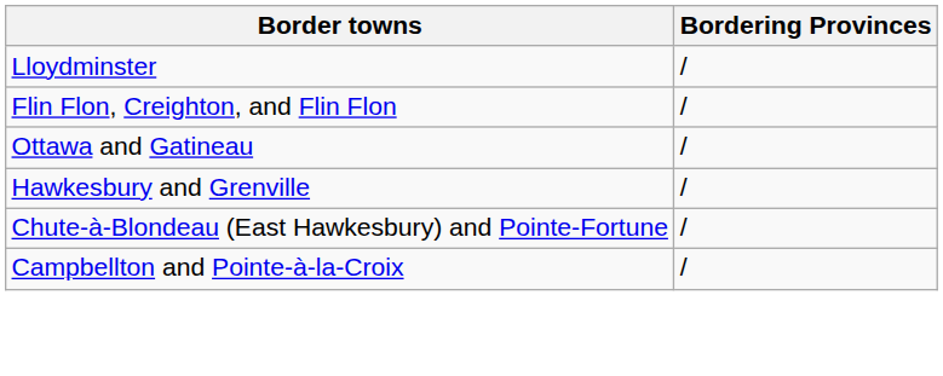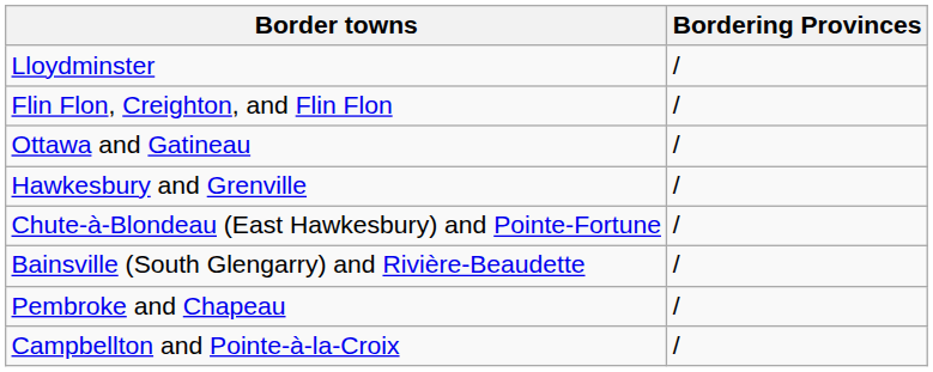+ row: Bainsville (South Glengarry) and Rivière-Beaudette | /
+ row: Pembroke and Chapeau | /
